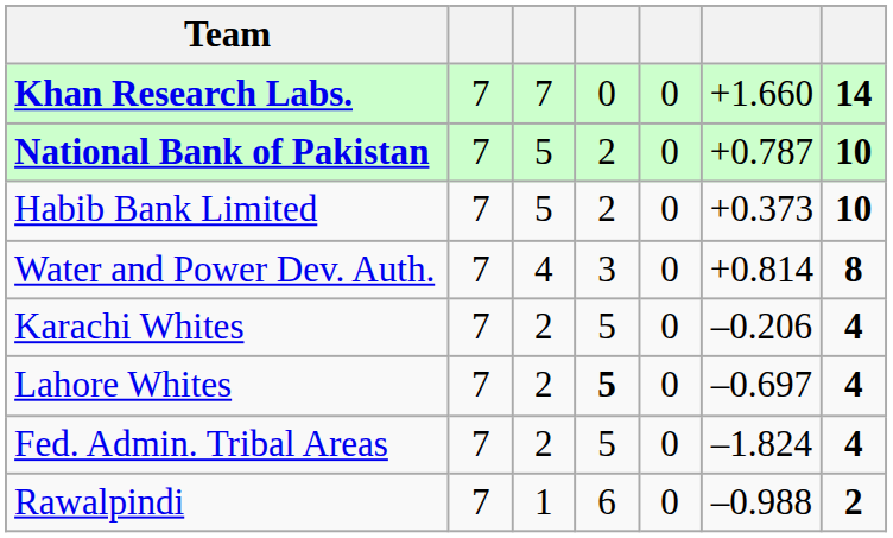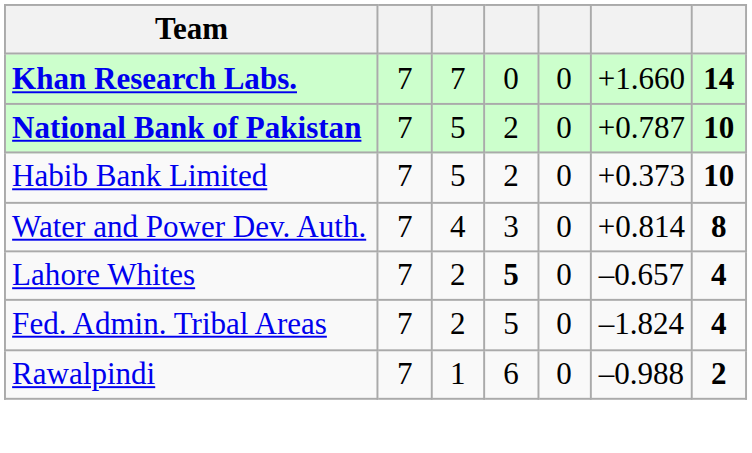- row: Karachi Whites | 7 | 2 | 5 | 0 | –0.206 | 4
Lahore Whites | column 6: –0.697 -> –0.657
